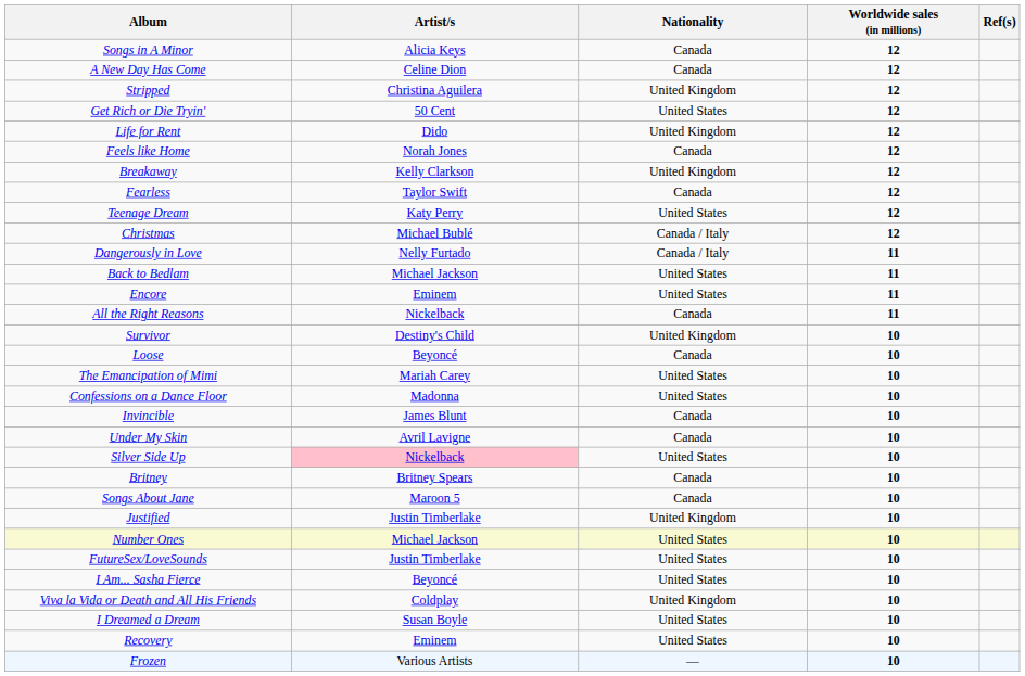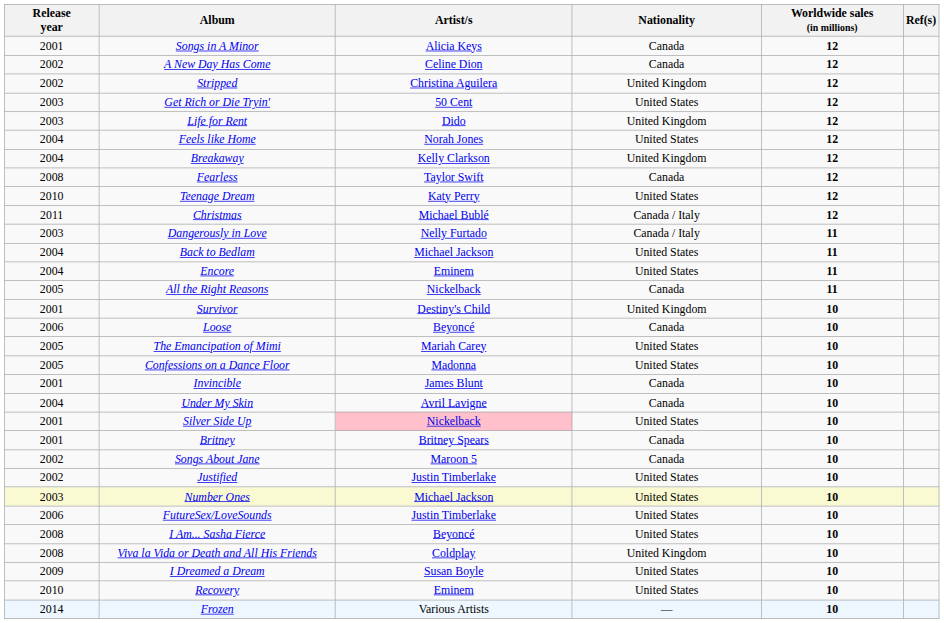+ column: Release year | 2001 | 2002 | 2002 | 2003 | 2003 | 2004 | 2004 | 2008 | 2010 | 2011 | 2003 | 2004 | 2004 | 2005 | 2001 | 2006 | 2005 | 2005 | 2001 | 2004 | 2001 | 2001 | 2002 | 2002 | 2003 | 2006 | 2008 | 2008 | 2009 | 2010 | 2014
Feels like Home | Nationality: Canada -> United States
Justified | Nationality: United Kingdom -> United States
